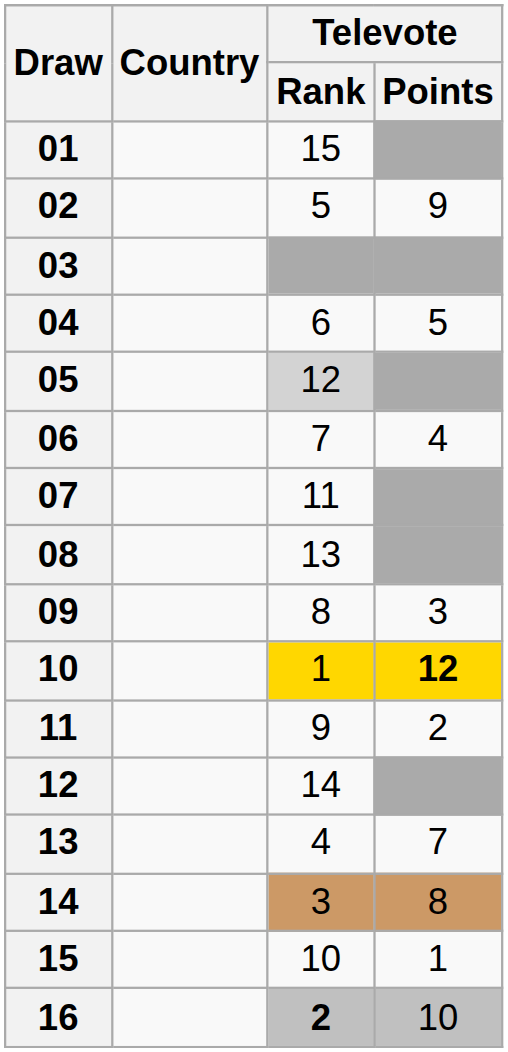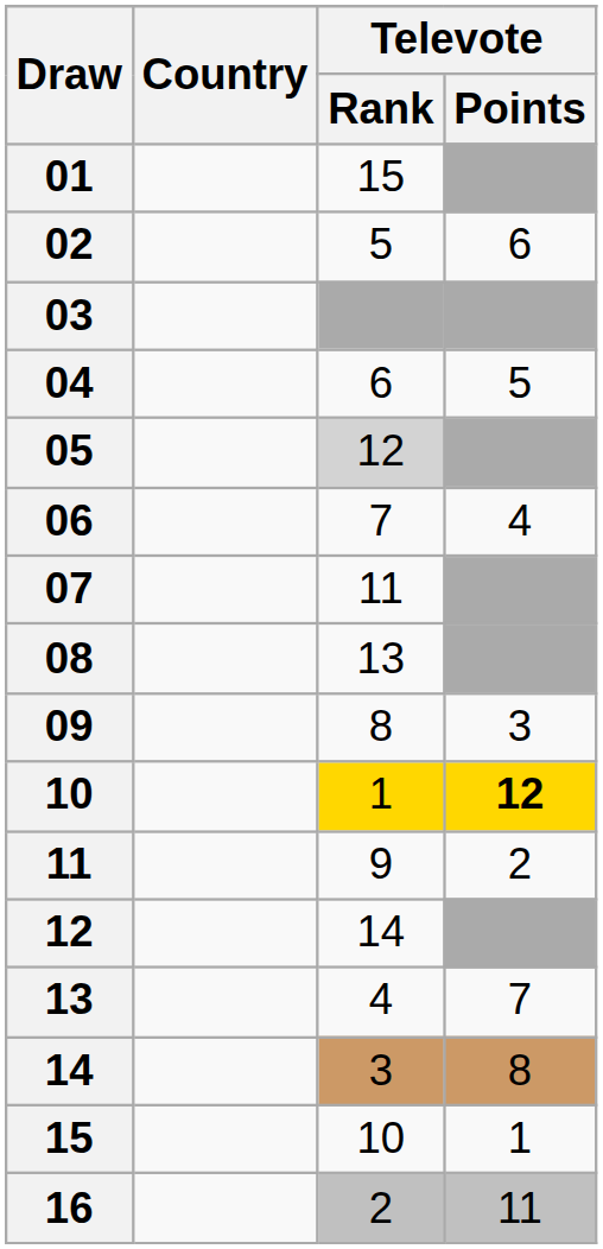02 | Televote / Points: 9 -> 6
16 | Televote / Rank: bold -> normal
16 | Televote / Points: 10 -> 11
